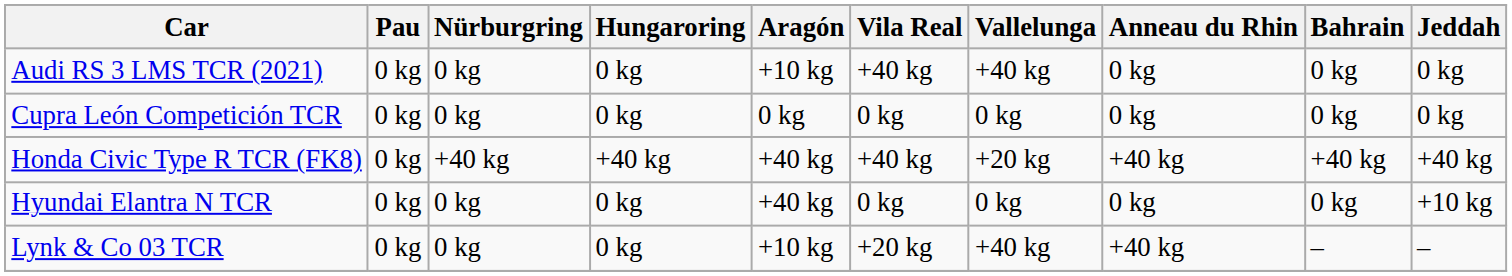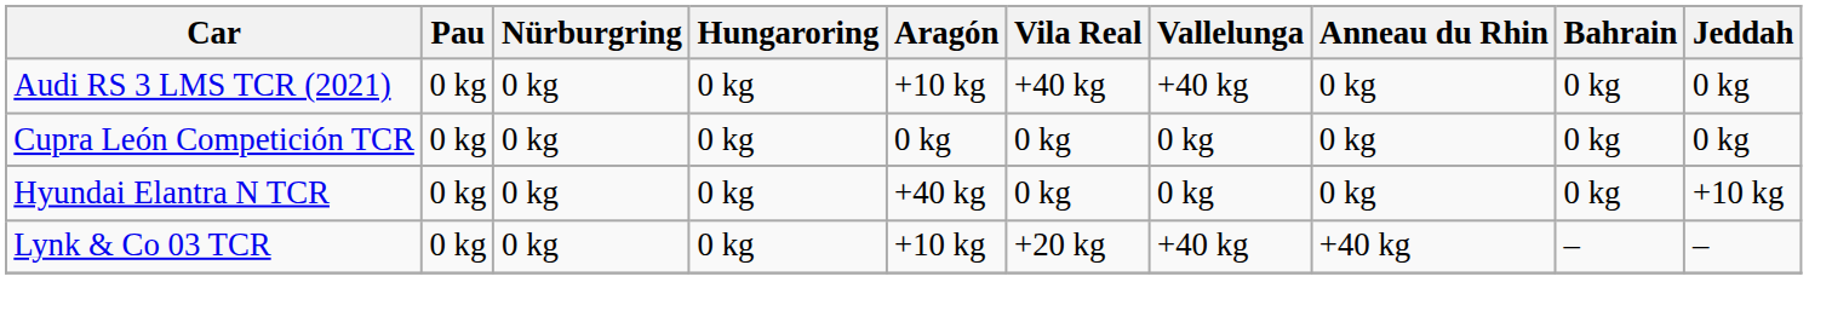- row: Honda Civic Type R TCR (FK8) | 0 kg | +40 kg | +40 kg | +40 kg | +40 kg | +20 kg | +40 kg | +40 kg | +40 kg
